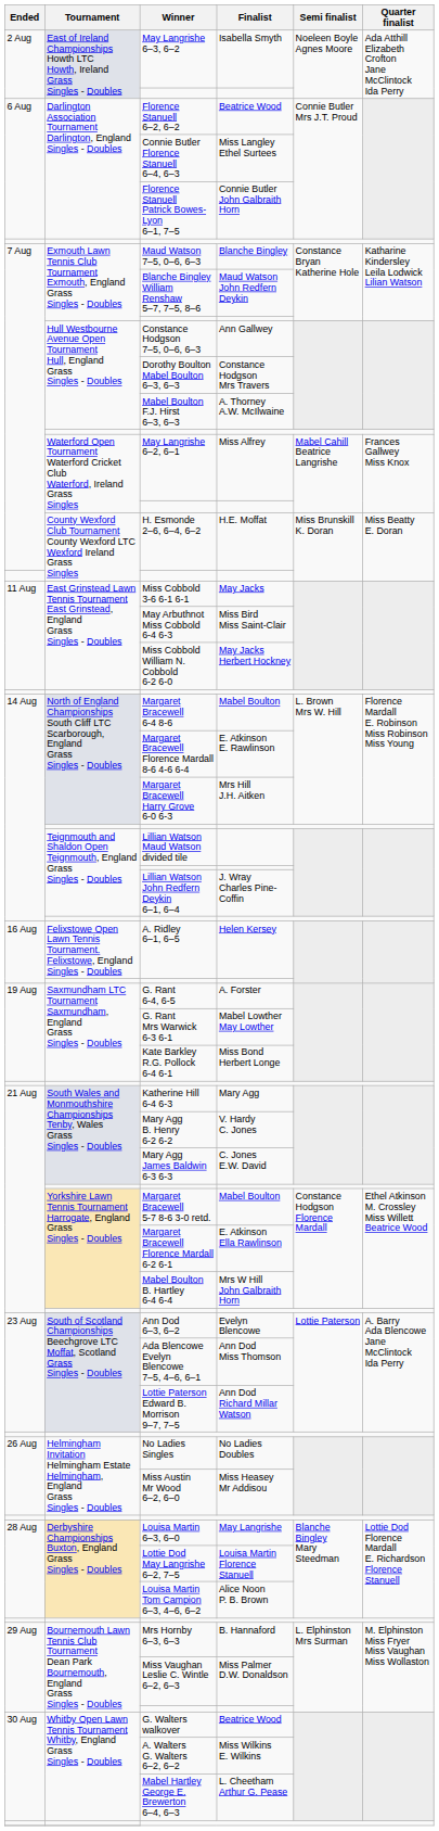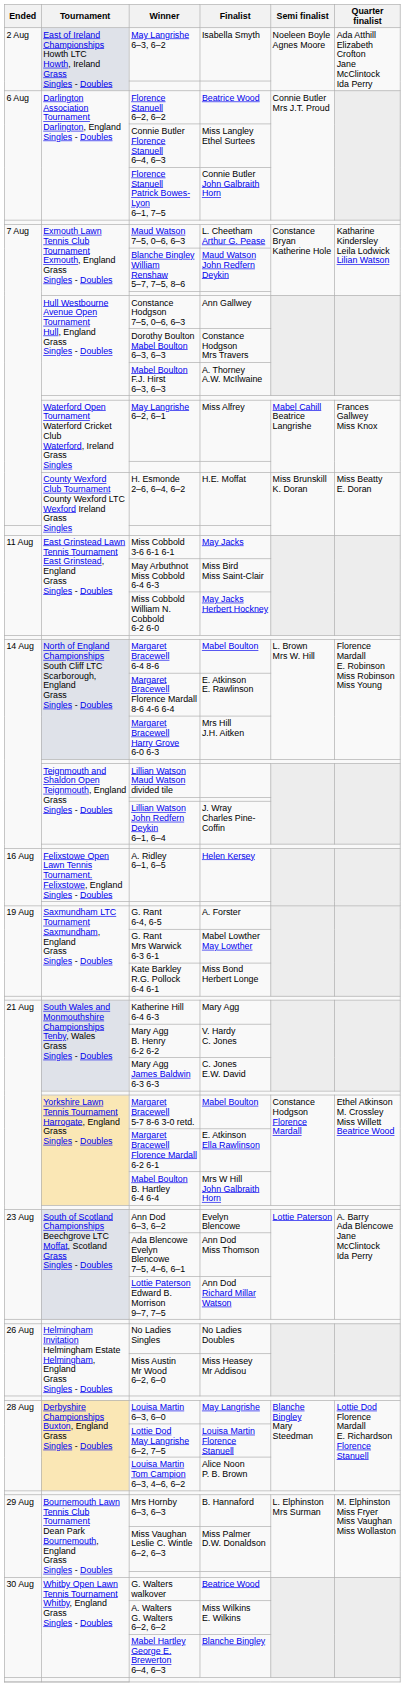Maud Watson 7–5, 0–6, 6–3 | Finalist: Blanche Bingley -> L. Cheetham Arthur G. Pease
Mabel Hartley George E. Brewerton 6–4, 6–3 | Finalist: L. Cheetham Arthur G. Pease -> Blanche Bingley
